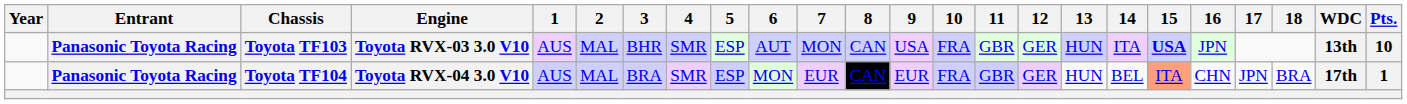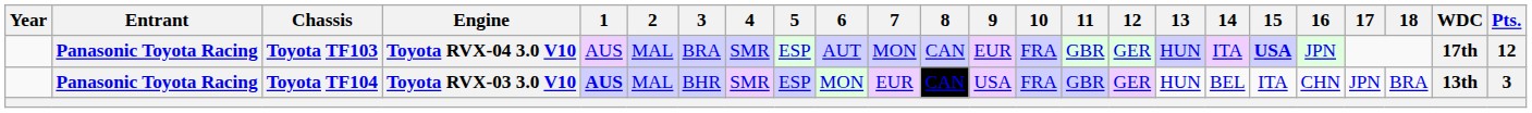Toyota TF103 | Engine: Toyota RVX-03 3.0 V10 -> Toyota RVX-04 3.0 V10
Toyota TF103 | 3: BHR -> BRA
Toyota TF103 | 9: USA -> EUR
Toyota TF103 | WDC: 13th -> 17th
Toyota TF103 | Pts.: 10 -> 12
Toyota TF104 | Engine: Toyota RVX-04 3.0 V10 -> Toyota RVX-03 3.0 V10
Toyota TF104 | 1: normal -> bold
Toyota TF104 | 3: BRA -> BHR
Toyota TF104 | 9: EUR -> USA
Toyota TF104 | 15: lightsalmon background -> no background
Toyota TF104 | WDC: 17th -> 13th
Toyota TF104 | Pts.: 1 -> 3
